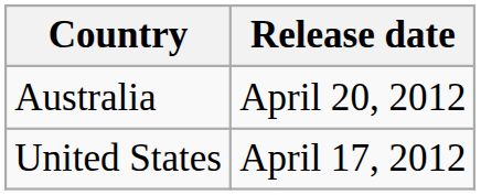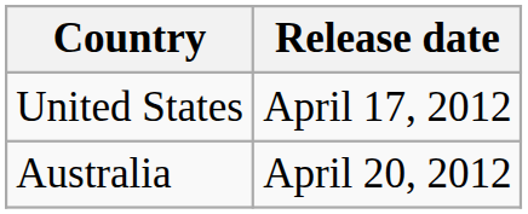rows swapped: United States <-> Australia
